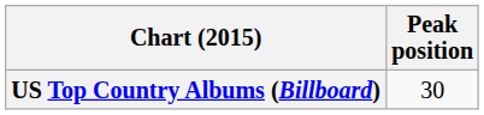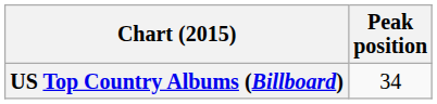US Top Country Albums (Billboard) | Peak position: 30 -> 34
